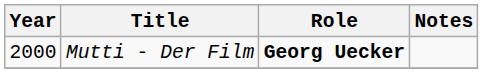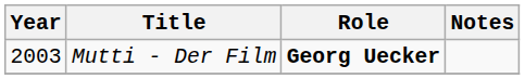Mutti - Der Film | Year: 2000 -> 2003
